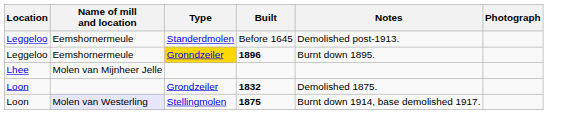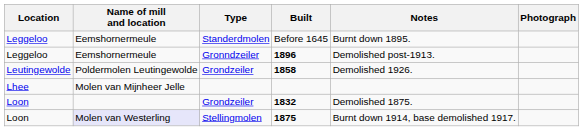Before 1645 | Notes: Demolished post-1913. -> Burnt down 1895.
1896 | Type: gold background -> no background
1896 | Notes: Burnt down 1895. -> Demolished post-1913.
+ row: Leutingewolde | Poldermolen Leutingewolde | Grondzeiler | 1858 | Demolished 1926.
